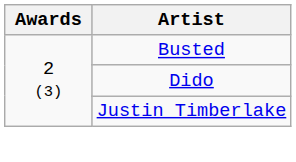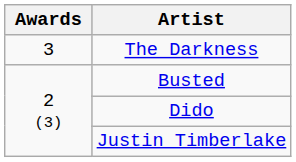+ row: 3 | The Darkness
